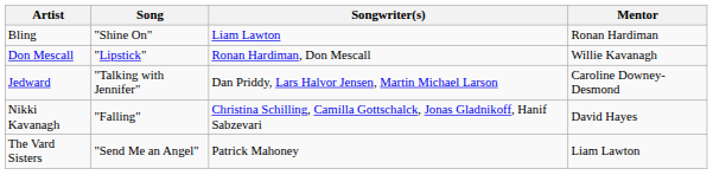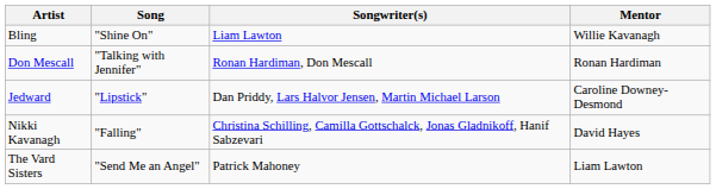Bling | Mentor: Ronan Hardiman -> Willie Kavanagh
Don Mescall | Song: "Lipstick" -> "Talking with Jennifer"
Don Mescall | Mentor: Willie Kavanagh -> Ronan Hardiman
Jedward | Song: "Talking with Jennifer" -> "Lipstick"
